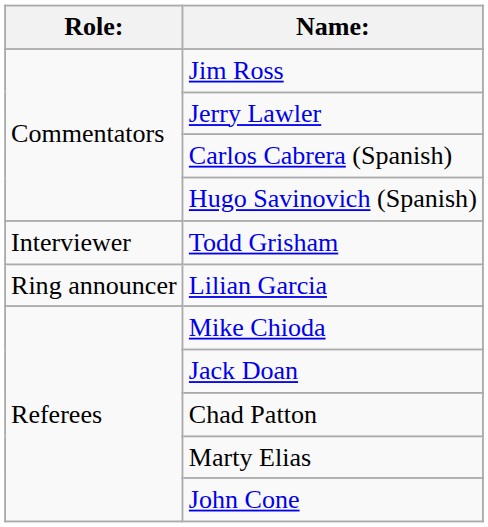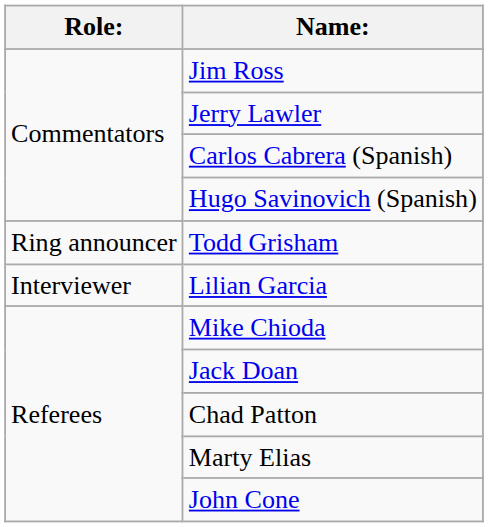Todd Grisham | Role:: Interviewer -> Ring announcer
Lilian Garcia | Role:: Ring announcer -> Interviewer
